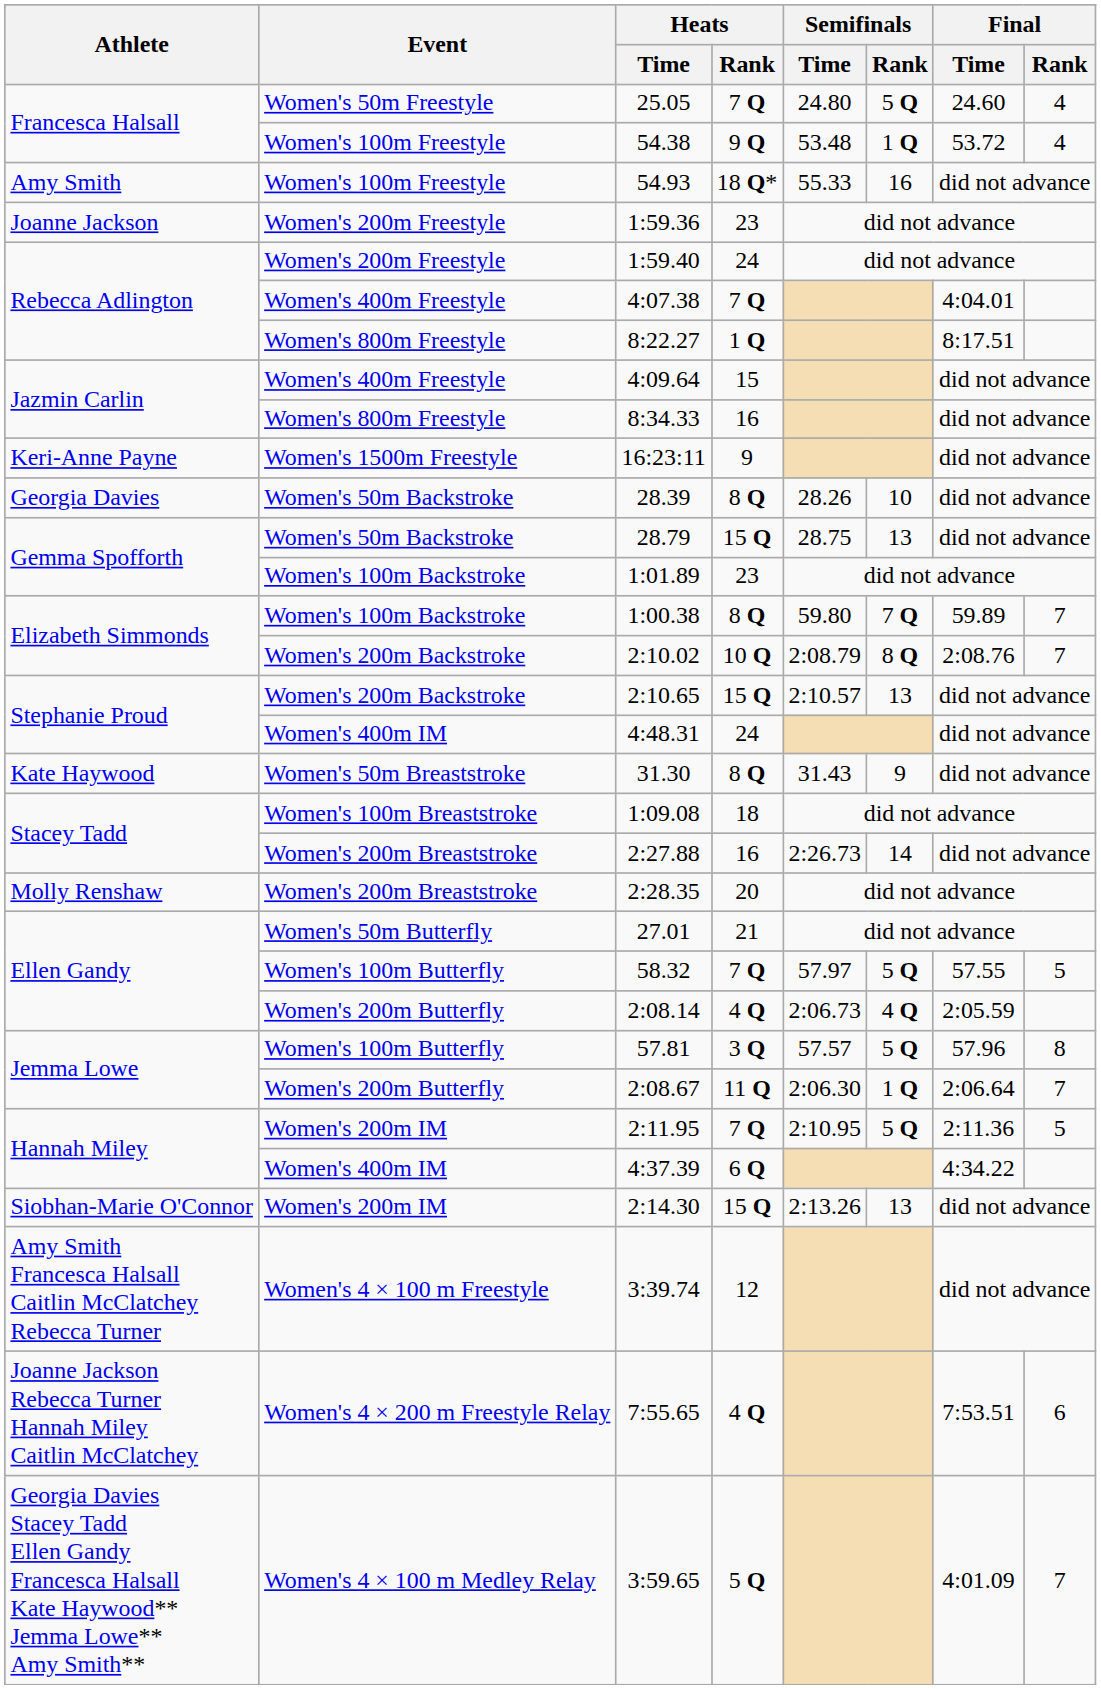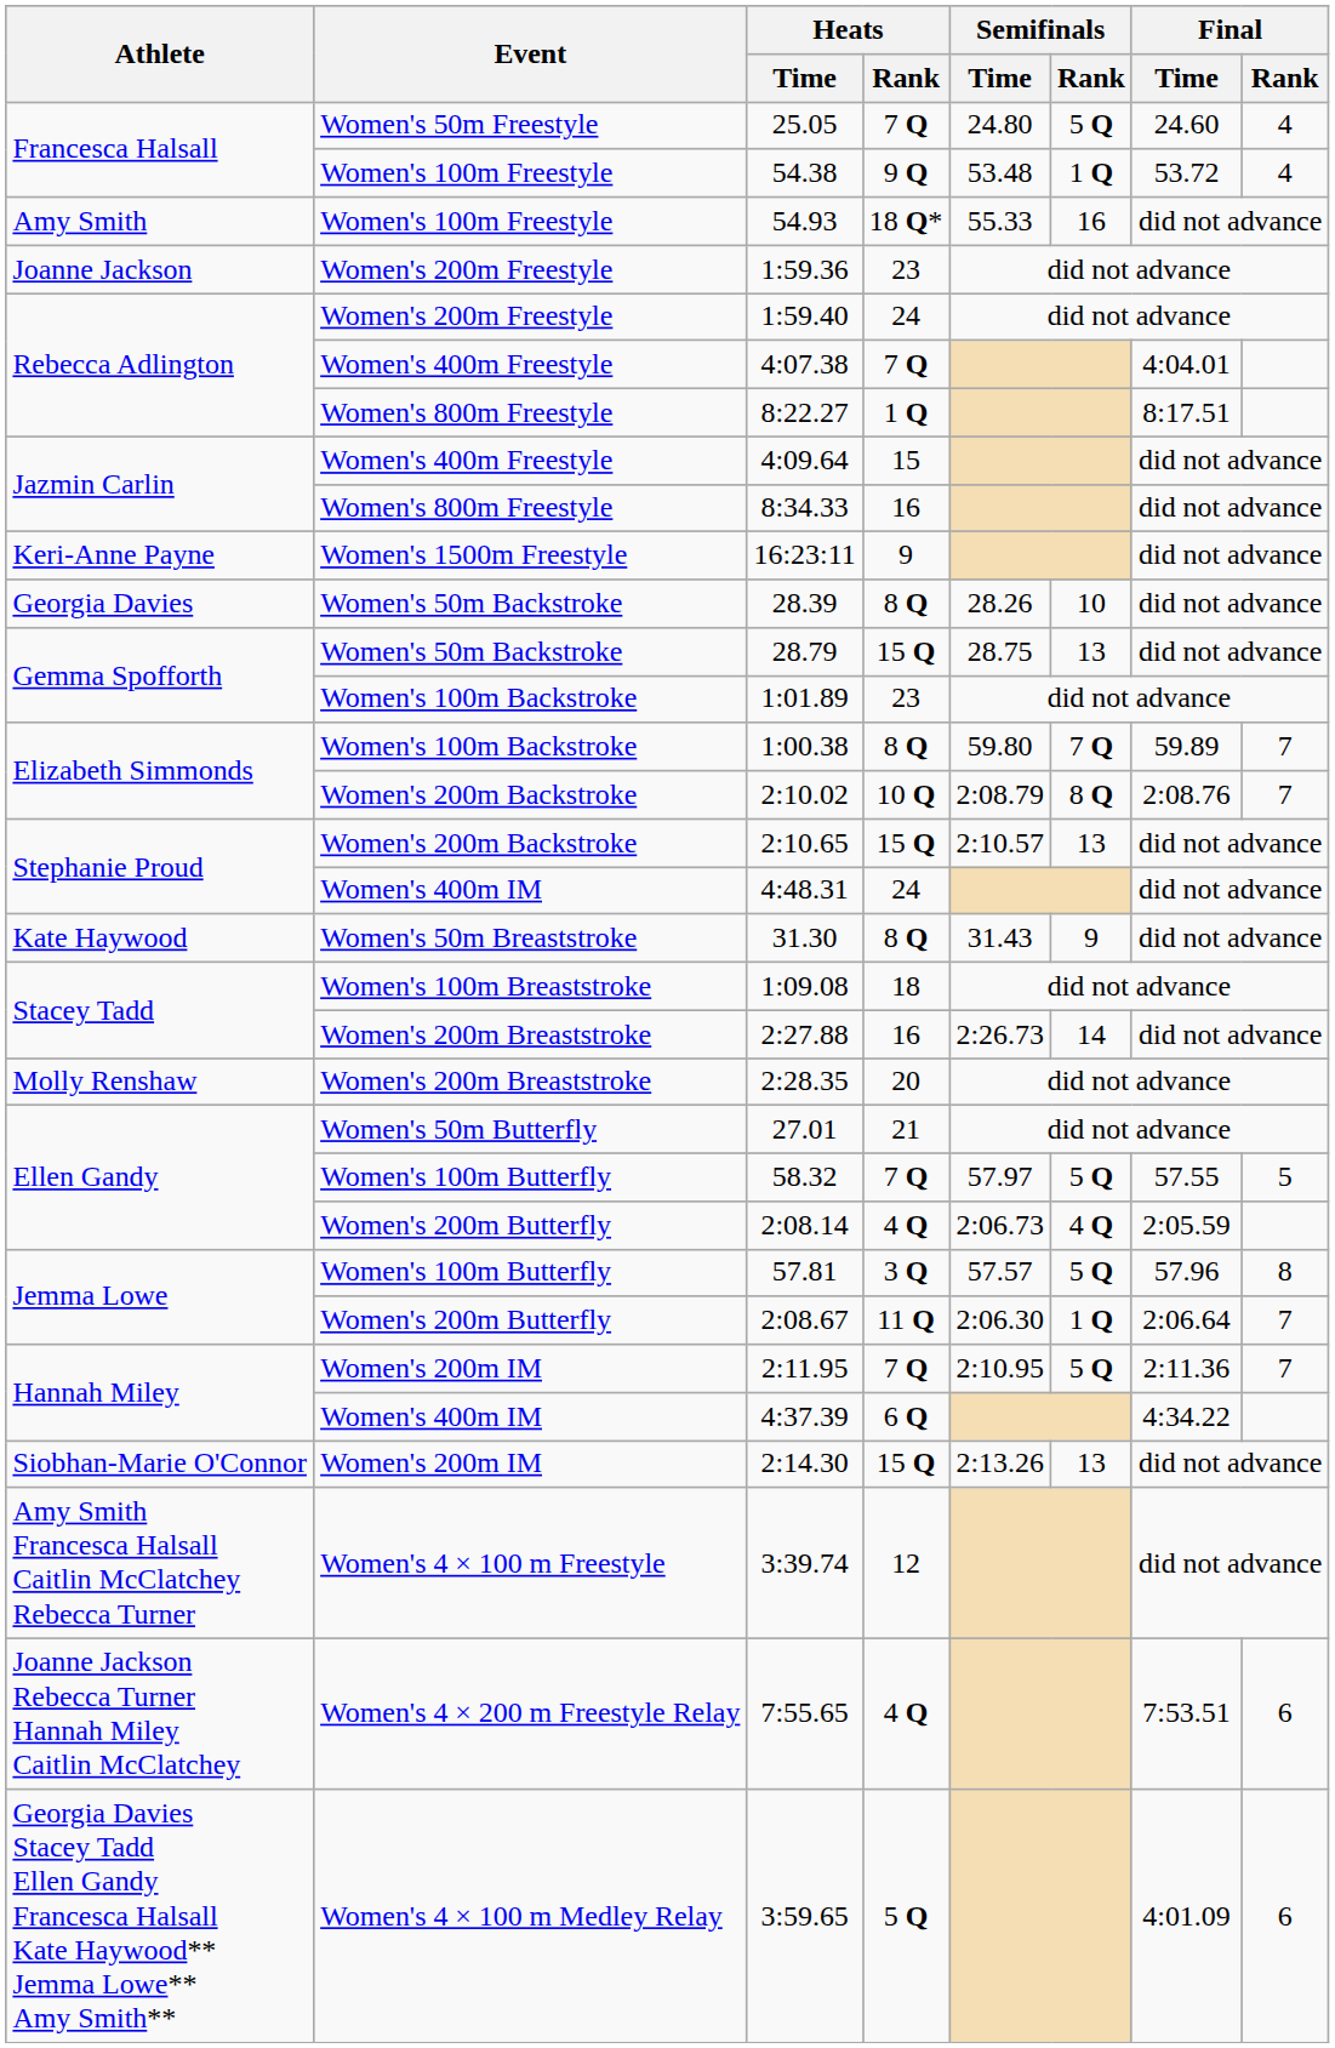2:11.95 | Final / Rank: 5 -> 7
3:59.65 | Final / Rank: 7 -> 6
